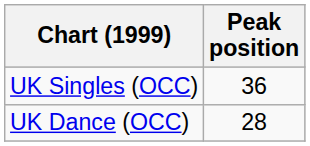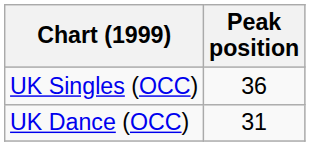UK Dance (OCC) | Peak position: 28 -> 31
